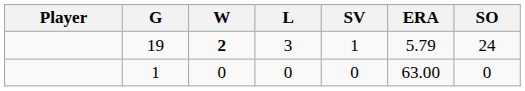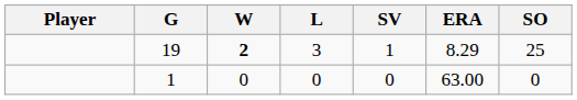19 | ERA: 5.79 -> 8.29
19 | SO: 24 -> 25
